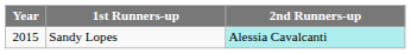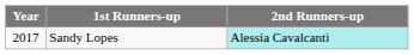Sandy Lopes | Year: 2015 -> 2017
